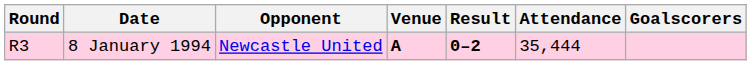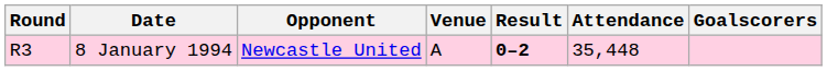8 January 1994 | Venue: bold -> normal
8 January 1994 | Attendance: 35,444 -> 35,448
